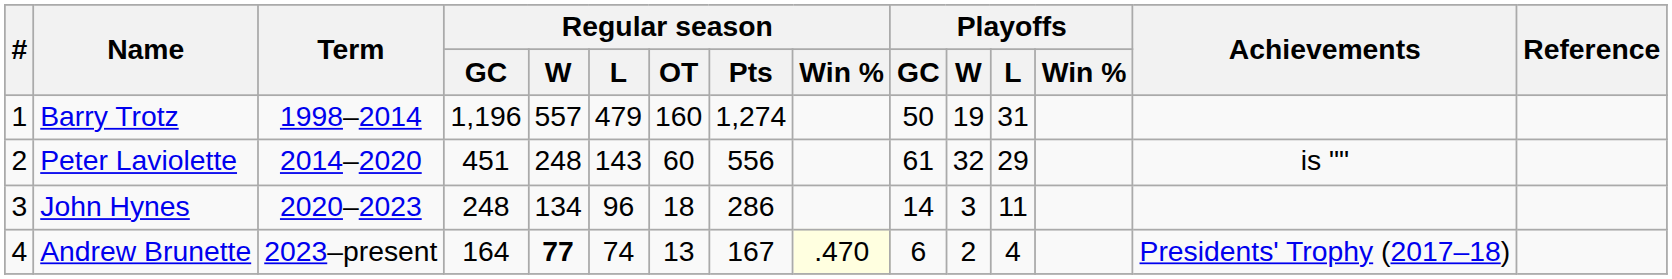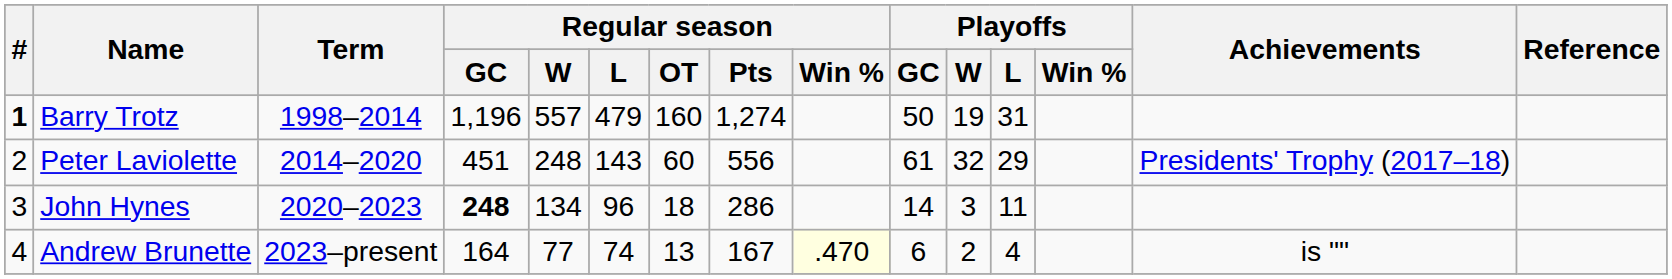Barry Trotz | #: normal -> bold
Peter Laviolette | Achievements: is "" -> Presidents' Trophy (2017–18)
John Hynes | Regular season / GC: normal -> bold
Andrew Brunette | Regular season / W: bold -> normal
Andrew Brunette | Achievements: Presidents' Trophy (2017–18) -> is ""
